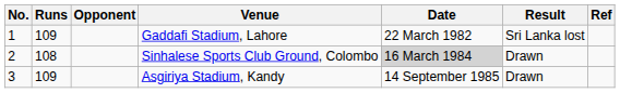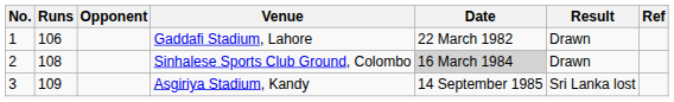Gaddafi Stadium, Lahore | Runs: 109 -> 106
Gaddafi Stadium, Lahore | Result: Sri Lanka lost -> Drawn
Asgiriya Stadium, Kandy | Result: Drawn -> Sri Lanka lost
